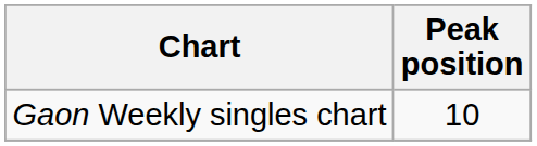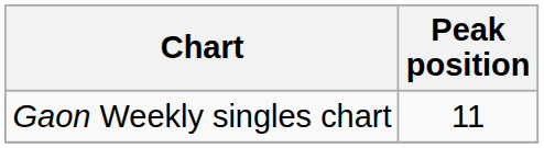Gaon Weekly singles chart | Peak position: 10 -> 11
